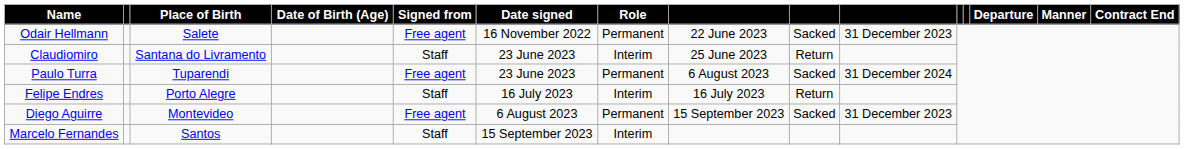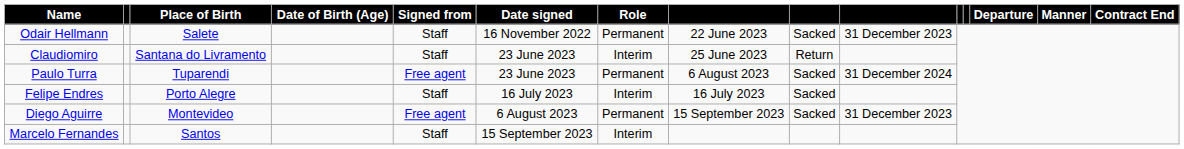Odair Hellmann | Signed from: Free agent -> Staff
Felipe Endres | column 9: Return -> Sacked
